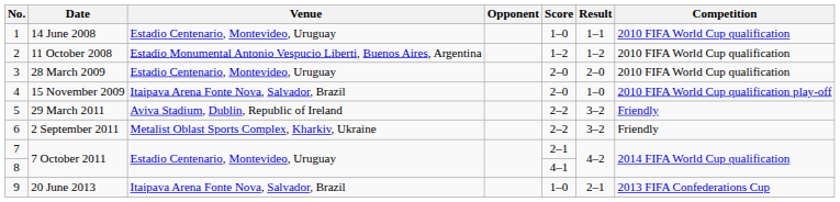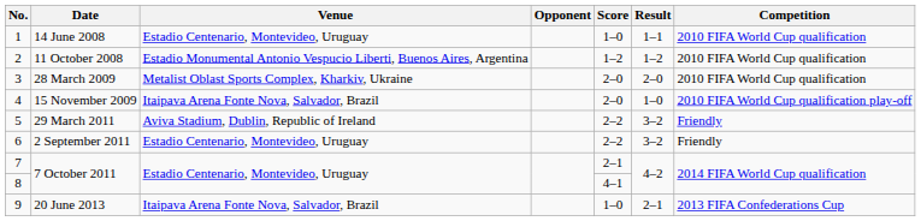3 | Venue: Estadio Centenario, Montevideo, Uruguay -> Metalist Oblast Sports Complex, Kharkiv, Ukraine
6 | Venue: Metalist Oblast Sports Complex, Kharkiv, Ukraine -> Estadio Centenario, Montevideo, Uruguay
